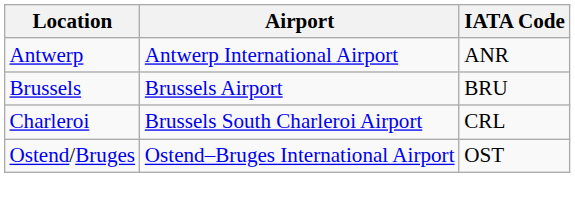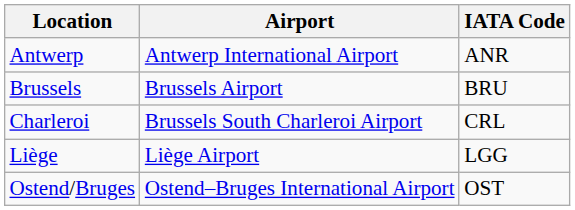+ row: Liège | Liège Airport | LGG
